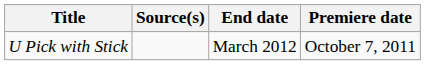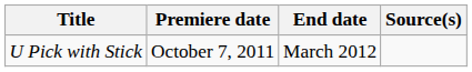columns swapped: Premiere date <-> Source(s)
